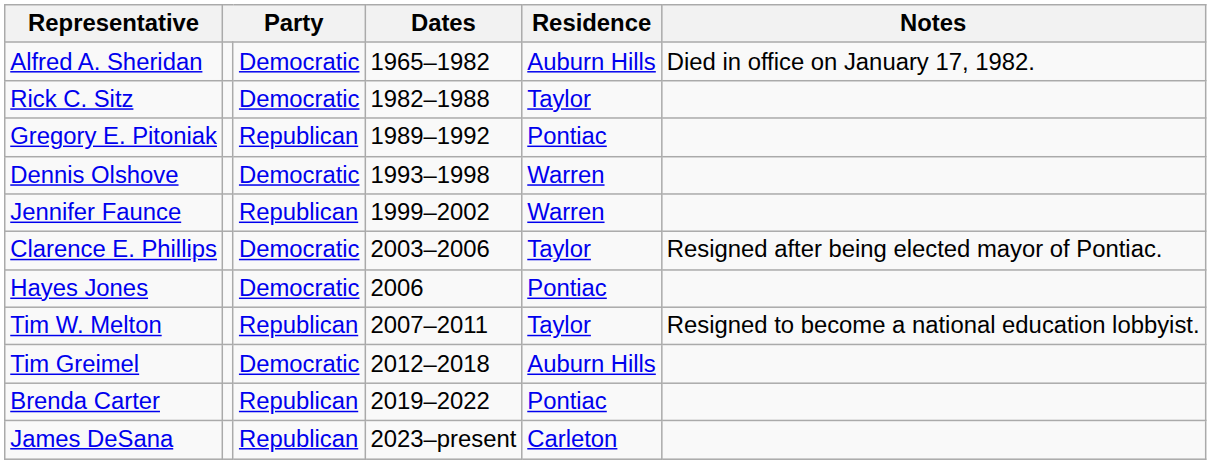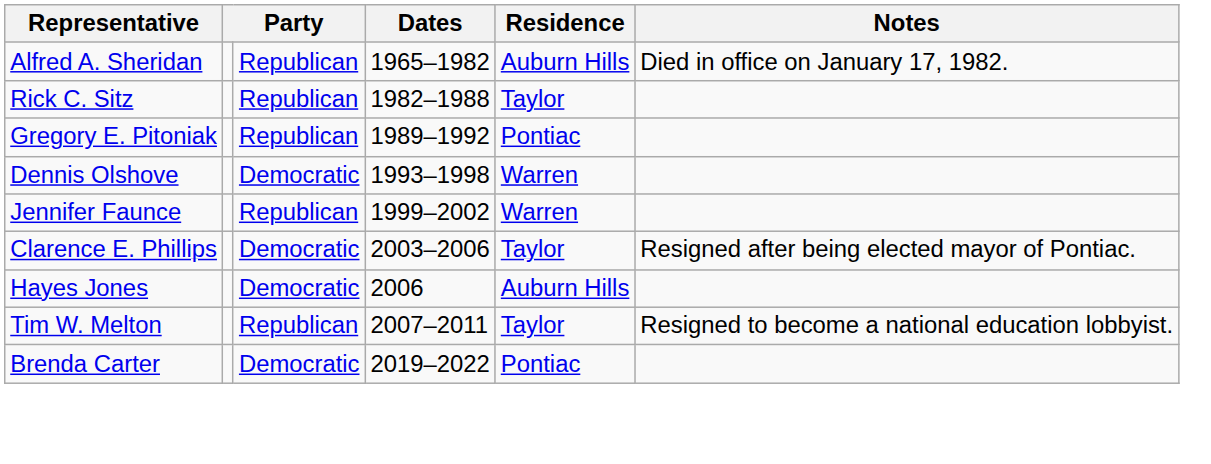Alfred A. Sheridan | column 3: Democratic -> Republican
Rick C. Sitz | column 3: Democratic -> Republican
Hayes Jones | Residence: Pontiac -> Auburn Hills
- row: Tim Greimel | Democratic | 2012–2018 | Auburn Hills
Brenda Carter | column 3: Republican -> Democratic
- row: James DeSana | Republican | 2023–present | Carleton
